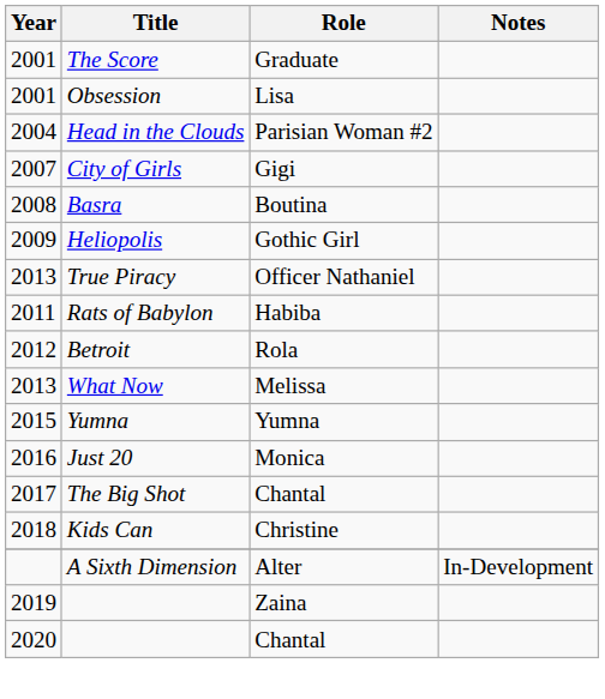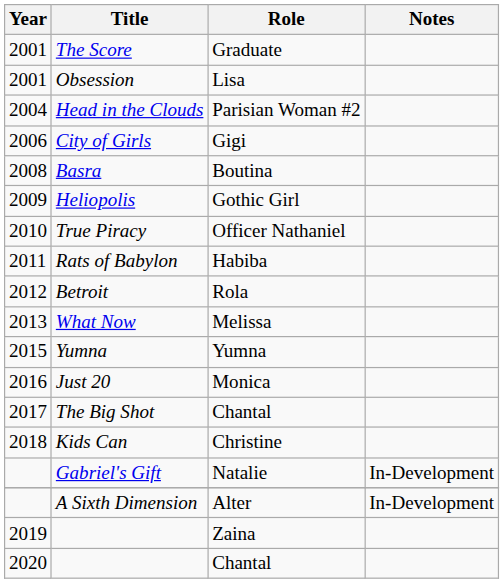City of Girls | Year: 2007 -> 2006
True Piracy | Year: 2013 -> 2010
+ row: Gabriel's Gift | Natalie | In-Development
